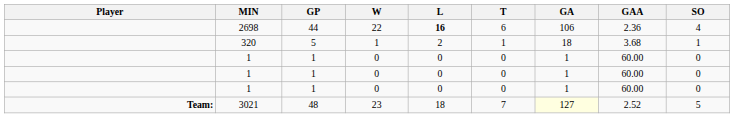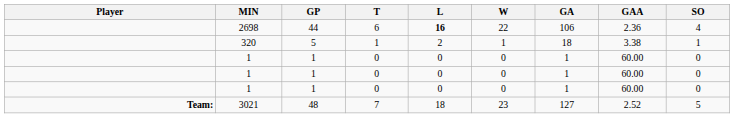columns swapped: W <-> T
320 | GAA: 3.68 -> 3.38
3021 | GA: lightyellow background -> no background
